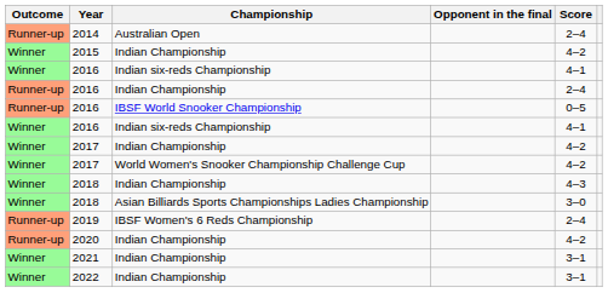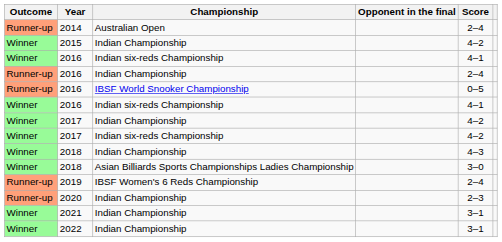- row: Winner | 2017 | World Women's Snooker Championship Challenge Cup | 4–2
+ row: Winner | 2017 | Indian six-reds Championship | 4–2
2020 | Score: 4–2 -> 2–3
